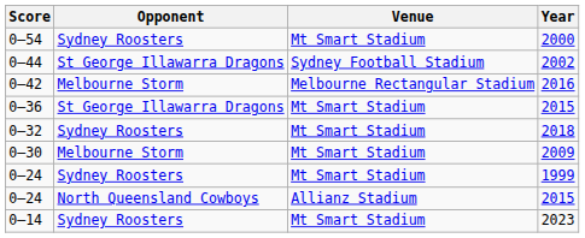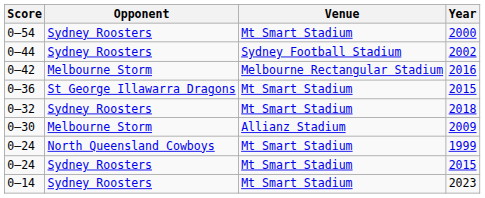0–44 | Opponent: St George Illawarra Dragons -> Sydney Roosters
0–30 | Venue: Mt Smart Stadium -> Allianz Stadium
0–24 / 1999 | Opponent: Sydney Roosters -> North Queensland Cowboys
0–24 / 2015 | Opponent: North Queensland Cowboys -> Sydney Roosters
0–24 / 2015 | Venue: Allianz Stadium -> Mt Smart Stadium
